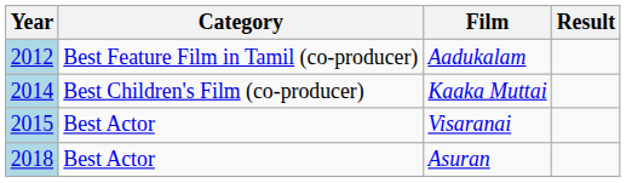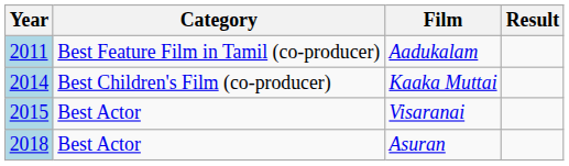Aadukalam | Year: 2012 -> 2011
